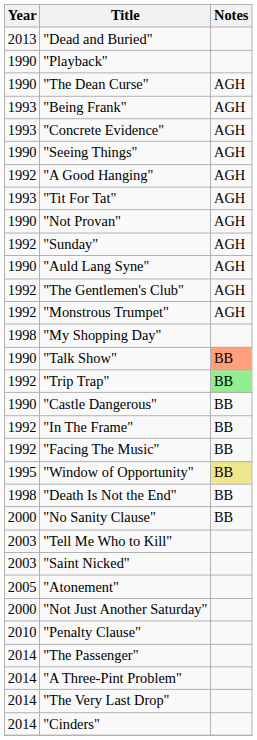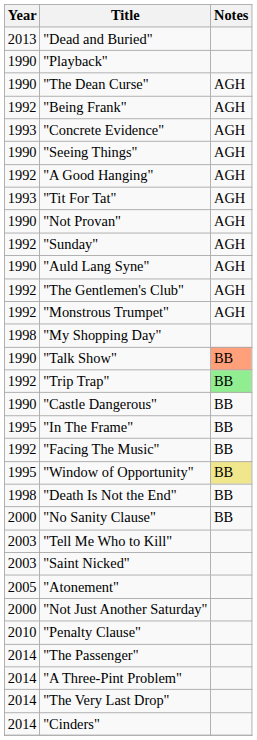"Being Frank" | Year: 1993 -> 1992
"In The Frame" | Year: 1992 -> 1995
